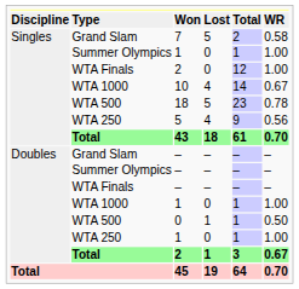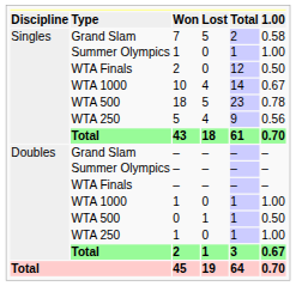Won | column 6: WR -> 1.00
WTA Finals / 2 | column 6: 1.00 -> 0.50
